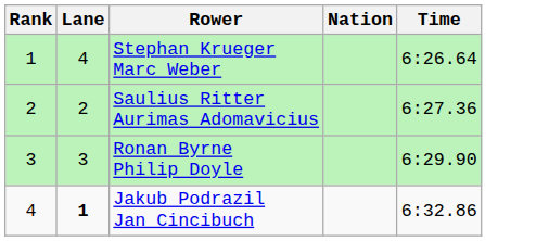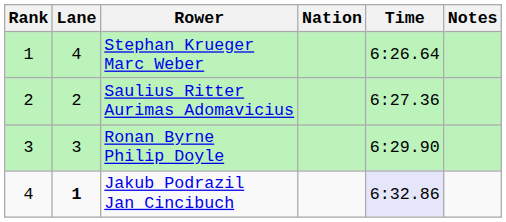+ column: Notes
Jakub Podrazil Jan Cincibuch | Time: no background -> lavender background
